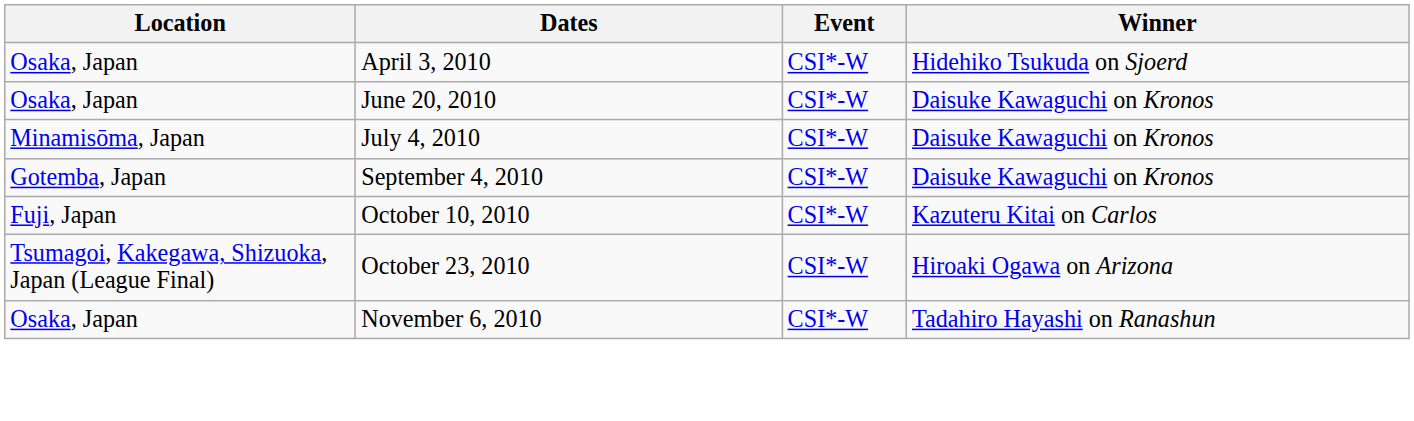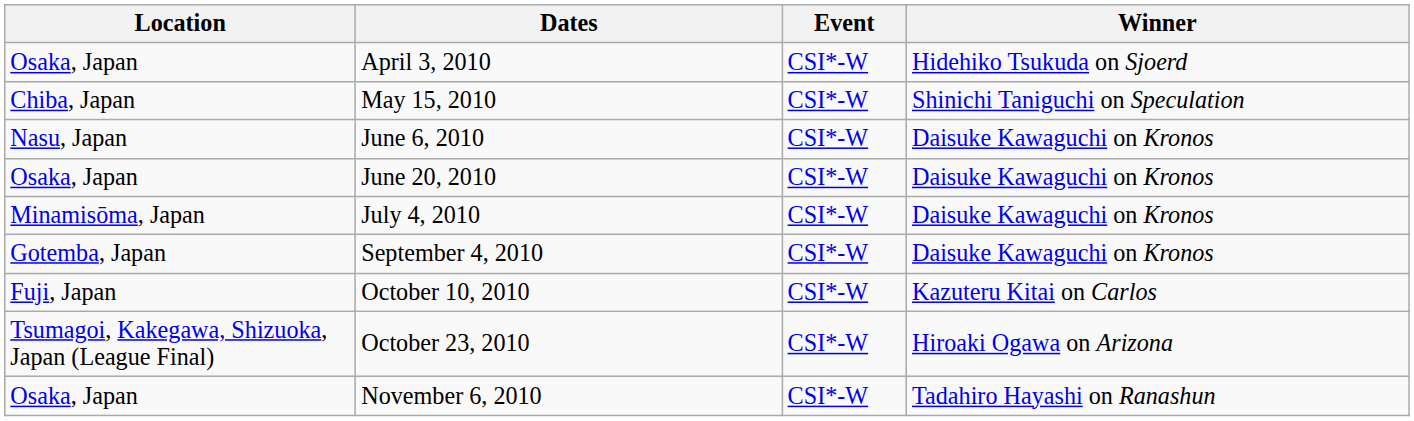+ row: Chiba, Japan | May 15, 2010 | CSI*-W | Shinichi Taniguchi on Speculation
+ row: Nasu, Japan | June 6, 2010 | CSI*-W | Daisuke Kawaguchi on Kronos
